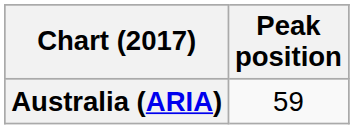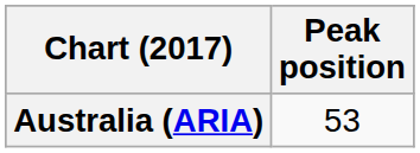Australia (ARIA) | Peak position: 59 -> 53
